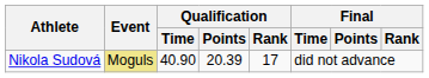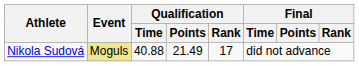Nikola Sudová | Qualification / Time: 40.90 -> 40.88
Nikola Sudová | Qualification / Points: 20.39 -> 21.49
